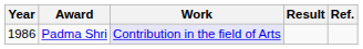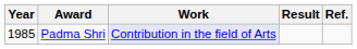Padma Shri | Year: 1986 -> 1985
